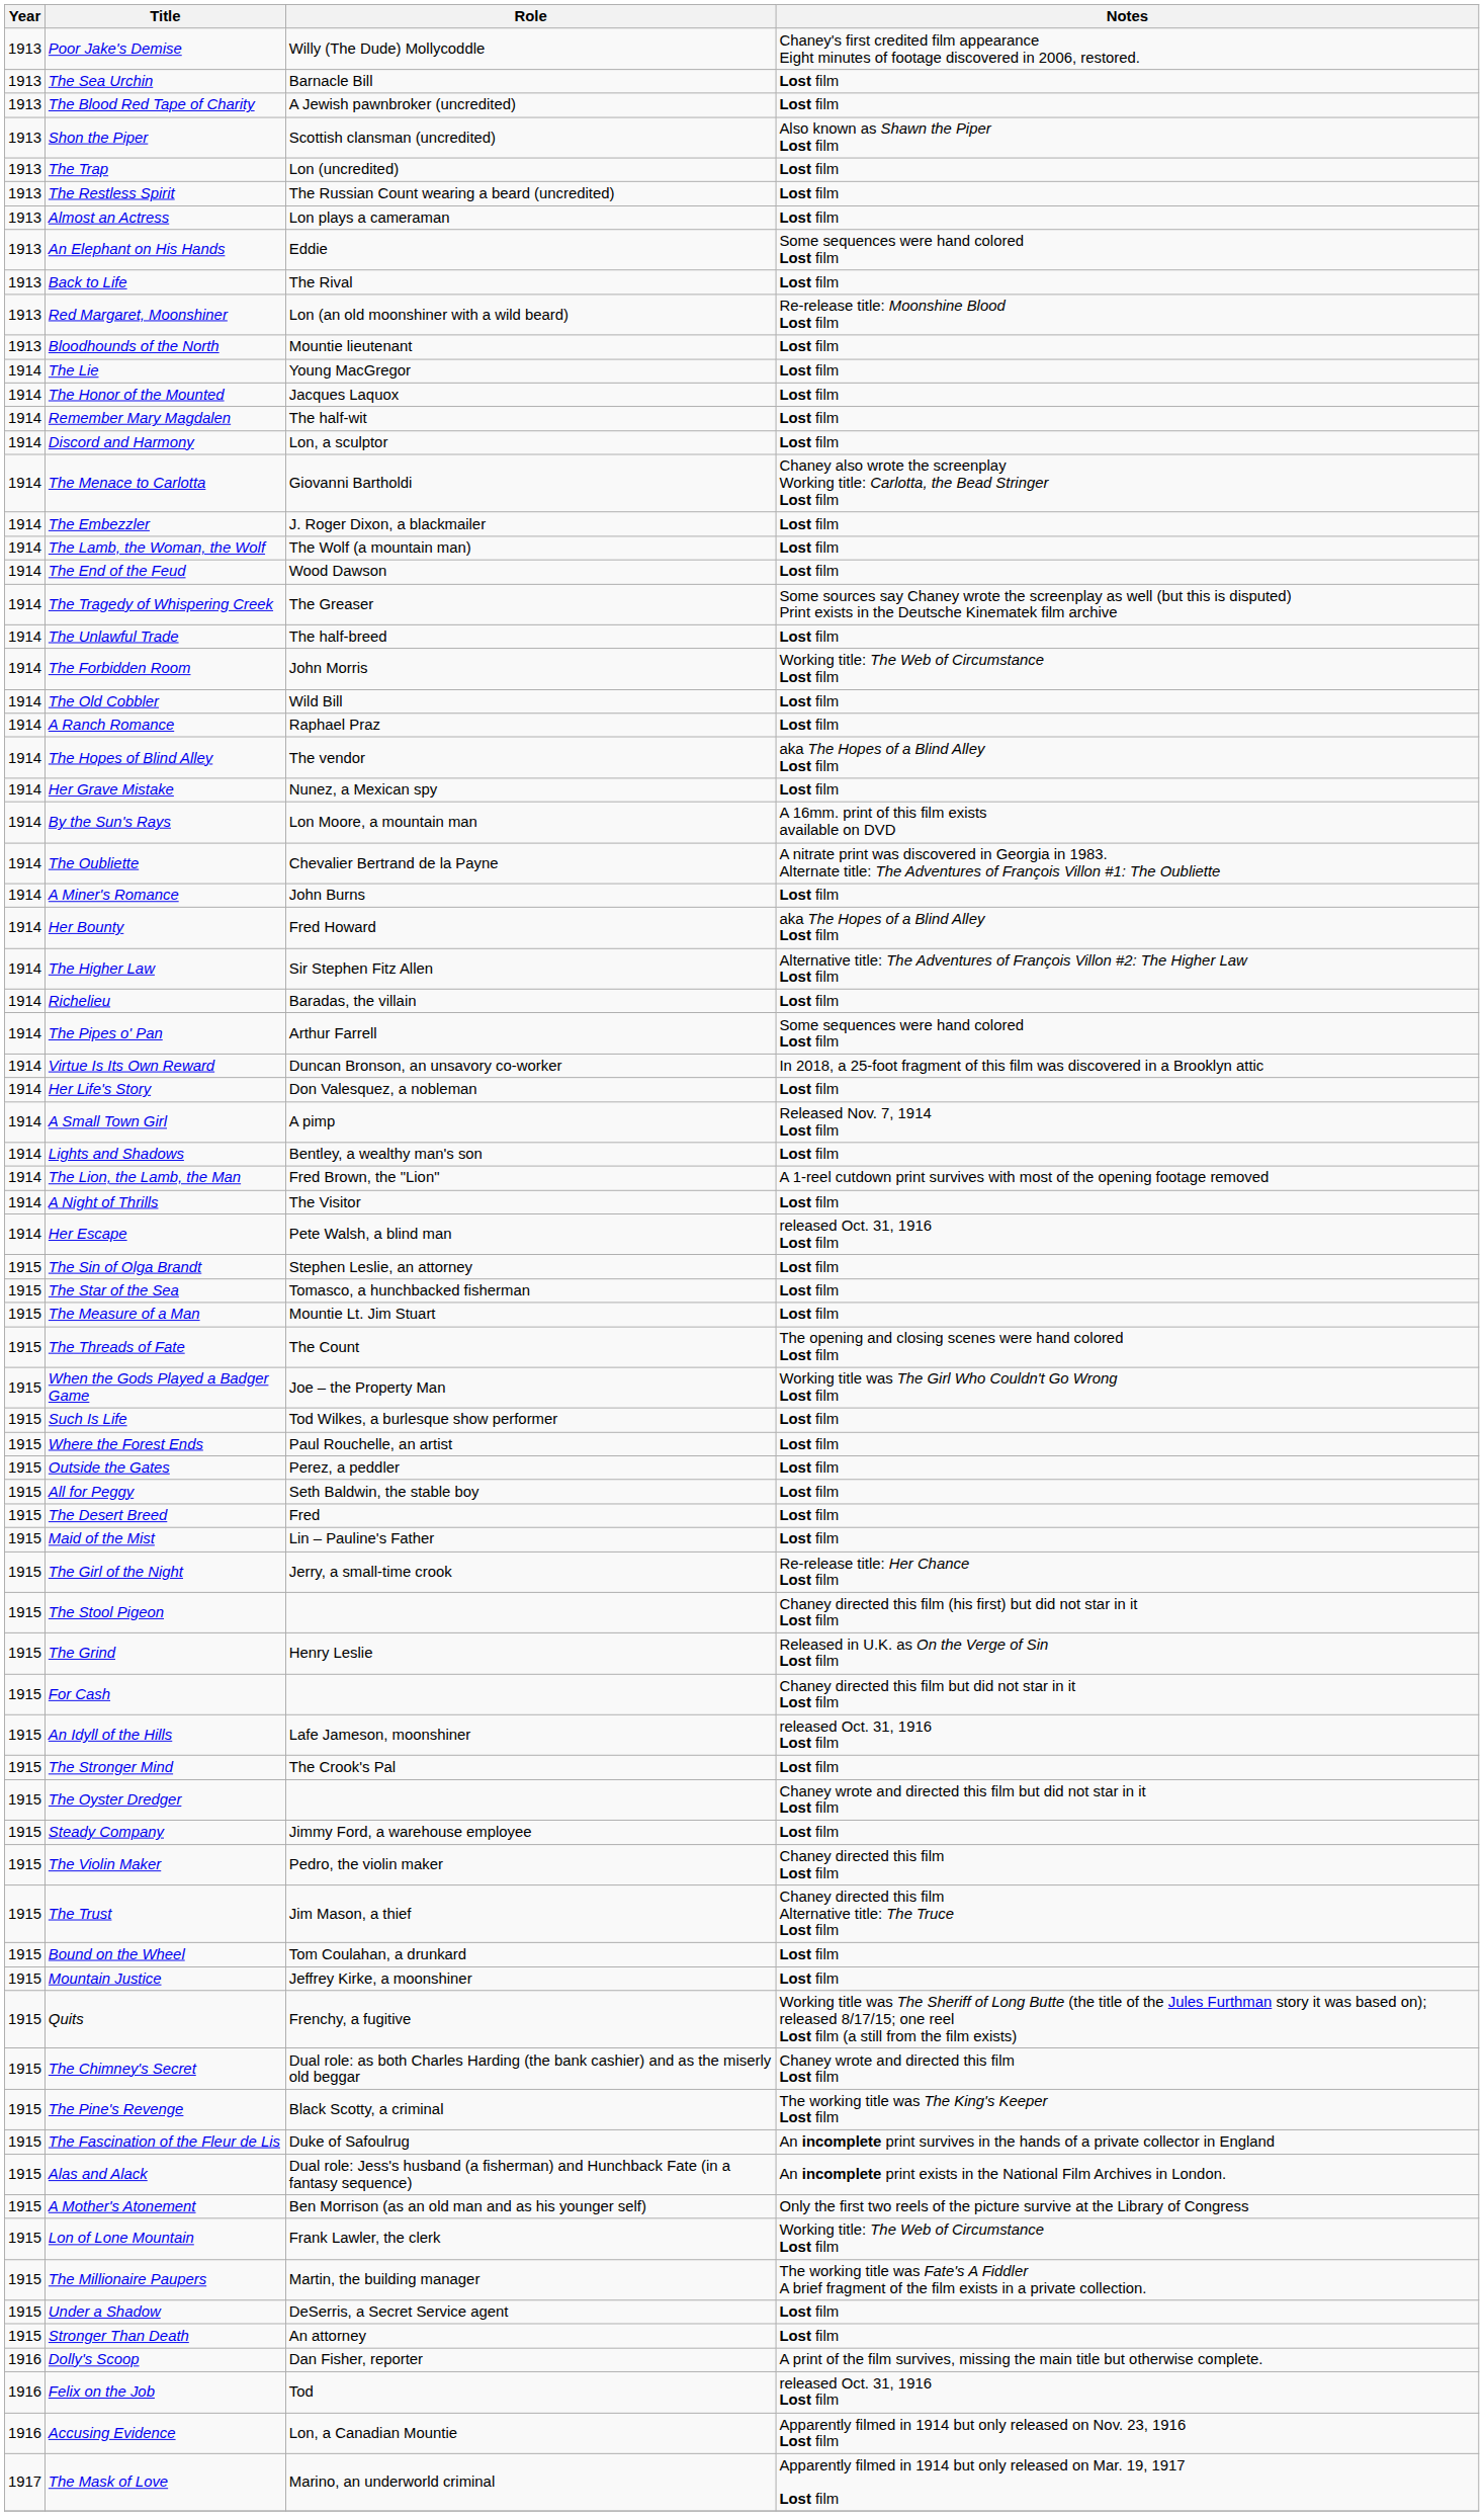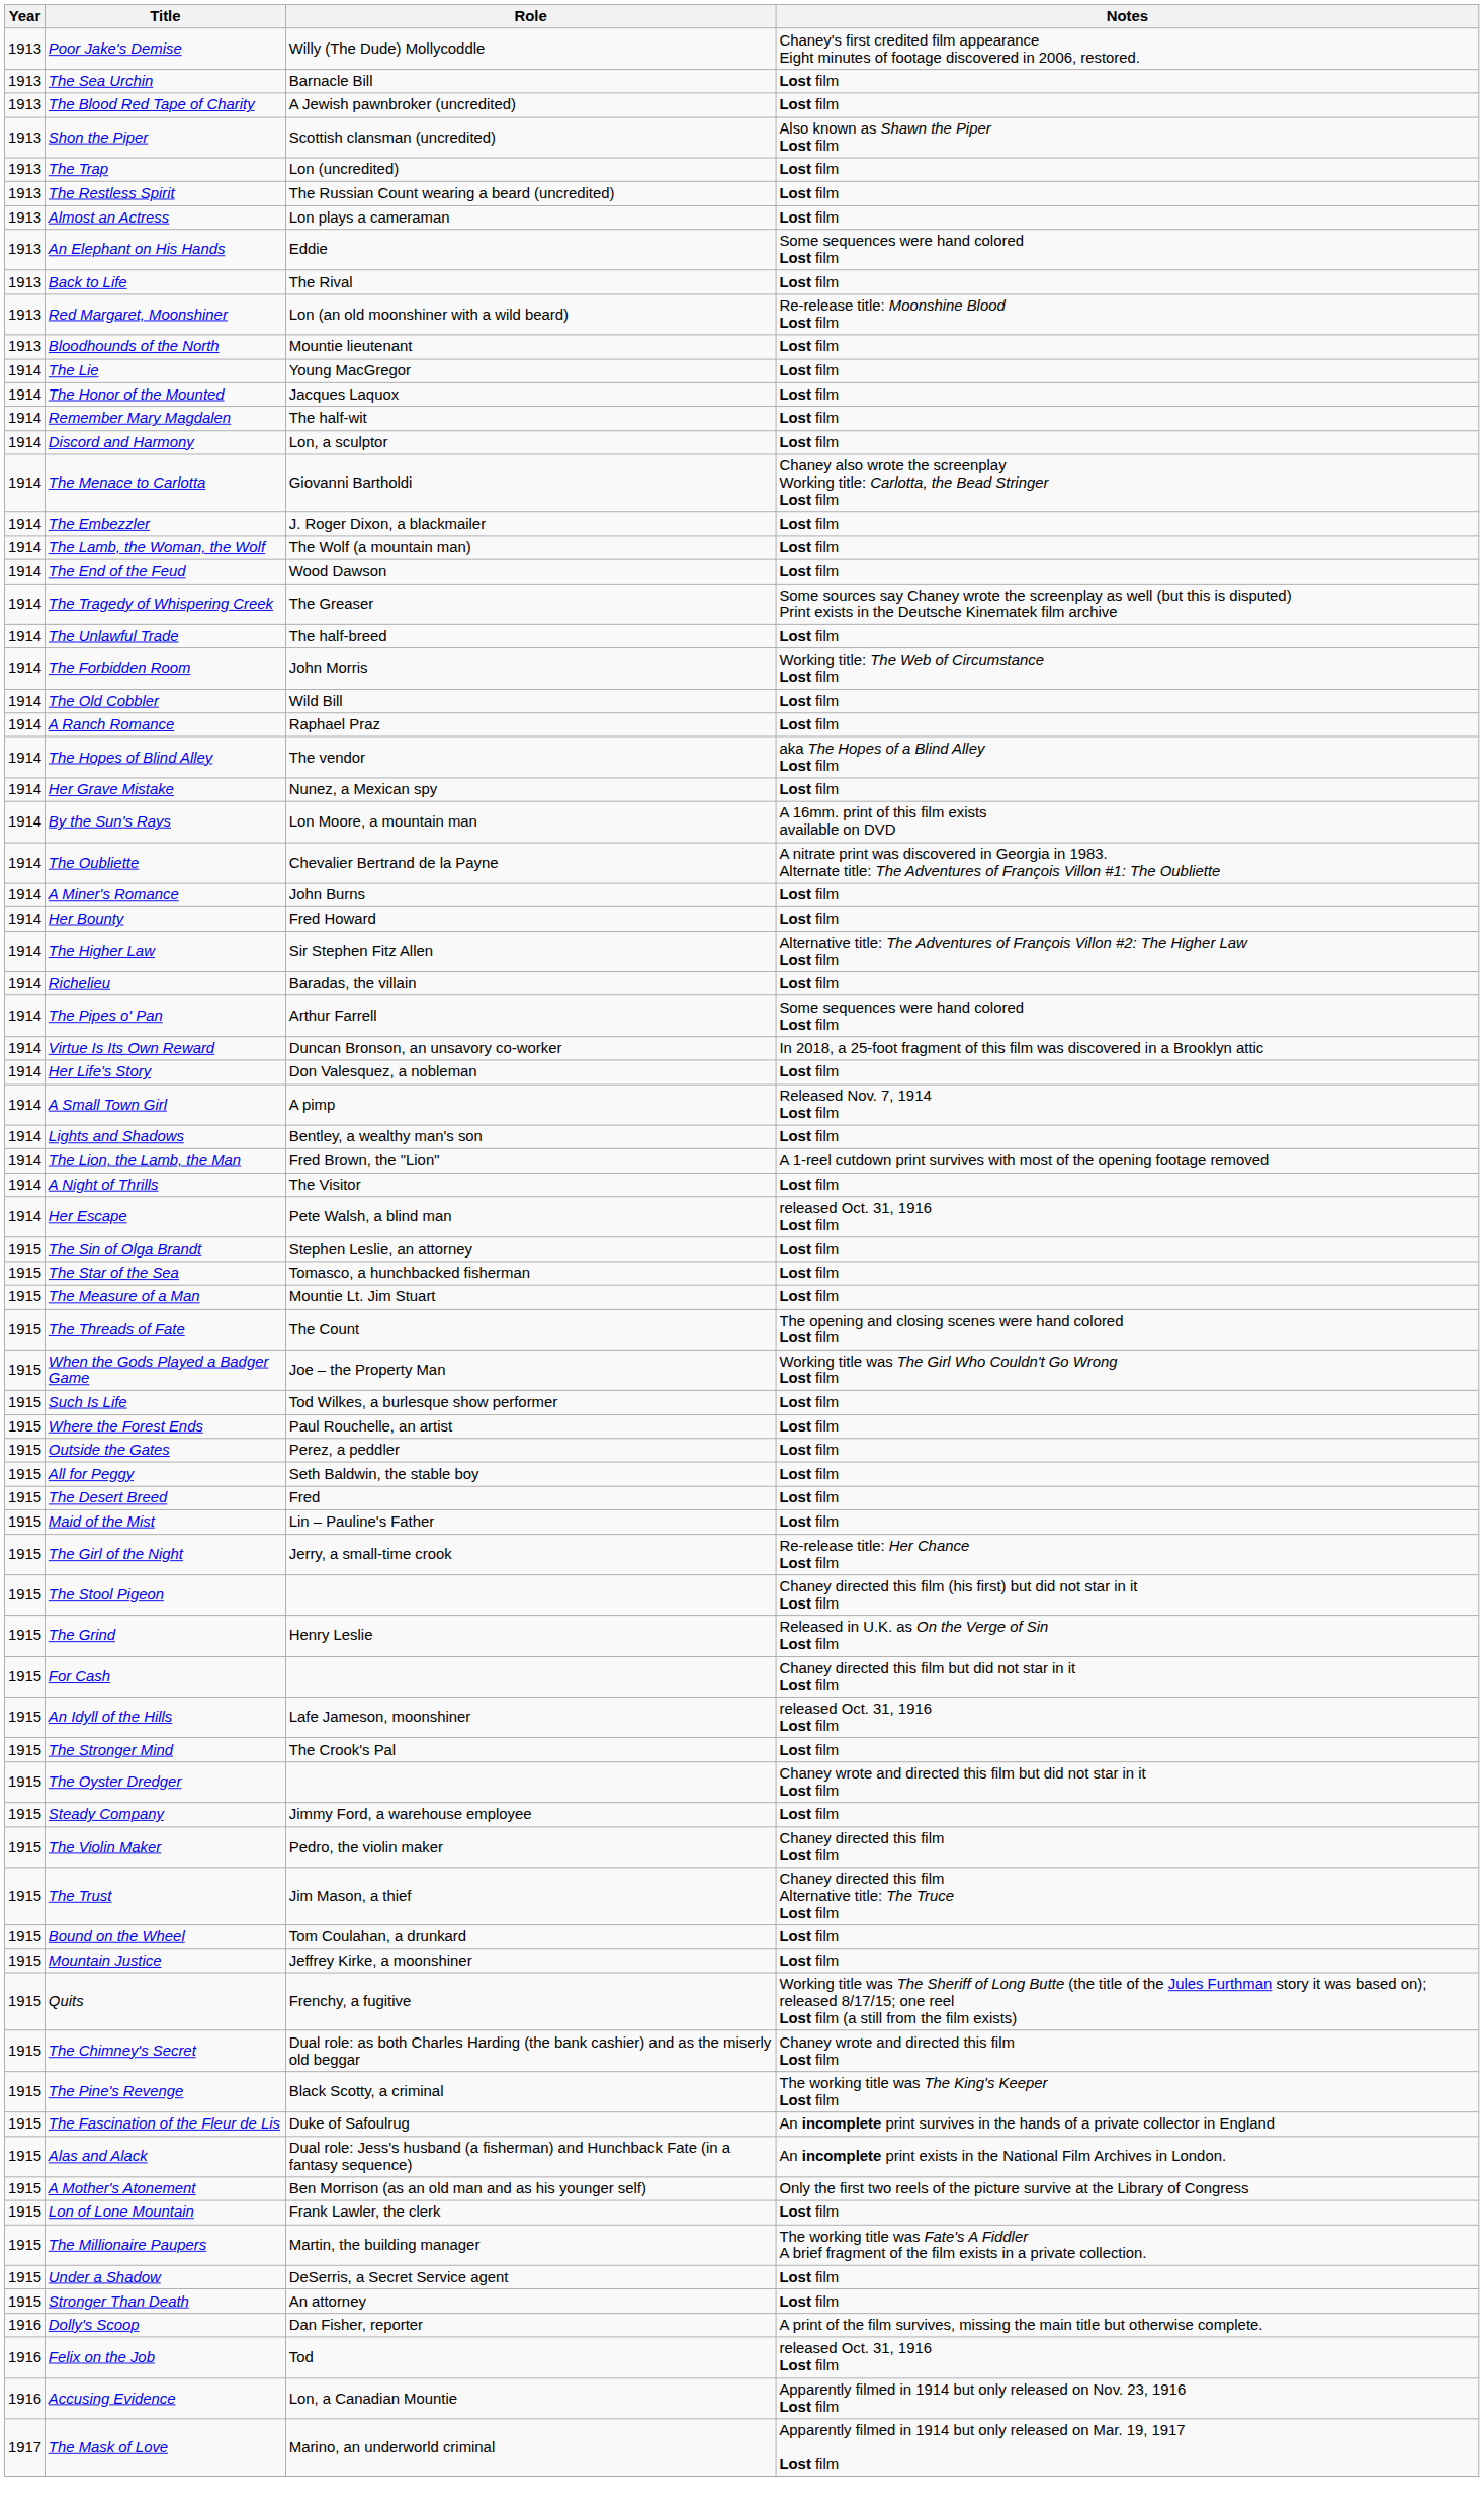Her Bounty | Notes: aka The Hopes of a Blind Alley Lost film -> Lost film
Lon of Lone Mountain | Notes: Working title: The Web of Circumstance Lost film -> Lost film
